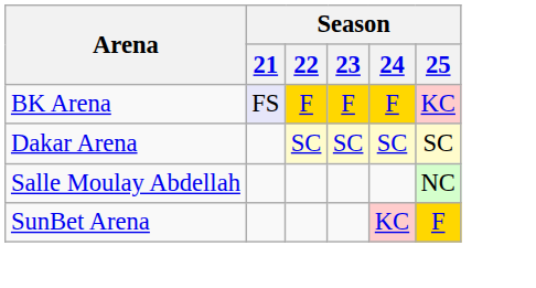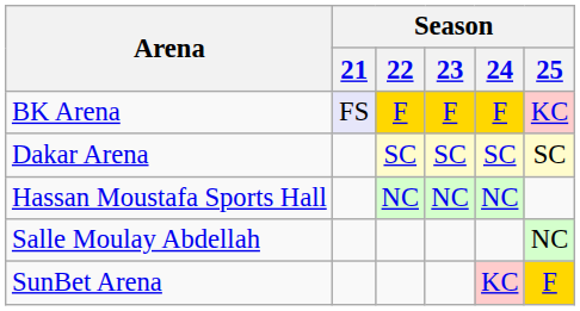+ row: Hassan Moustafa Sports Hall | NC | NC | NC
